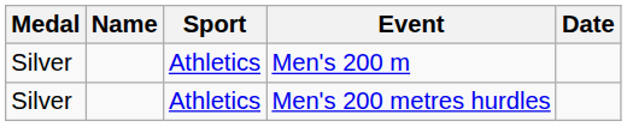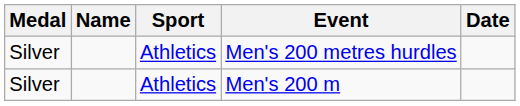rows swapped: Men's 200 metres hurdles <-> Men's 200 m
